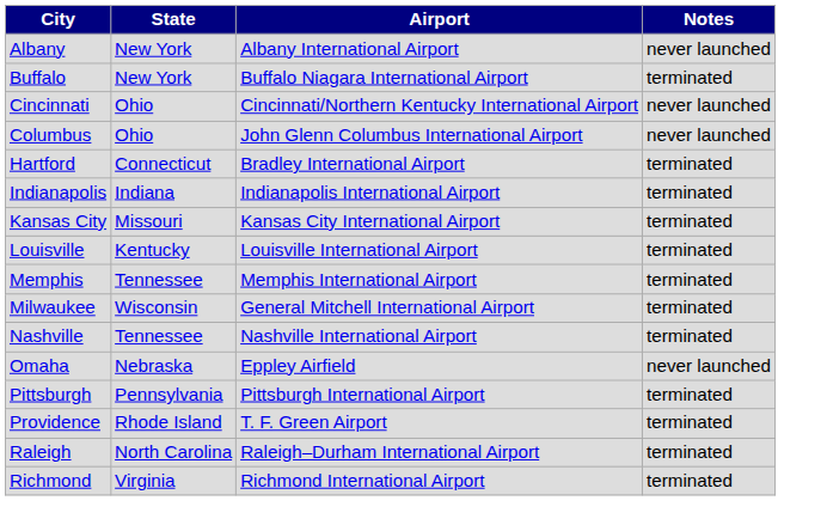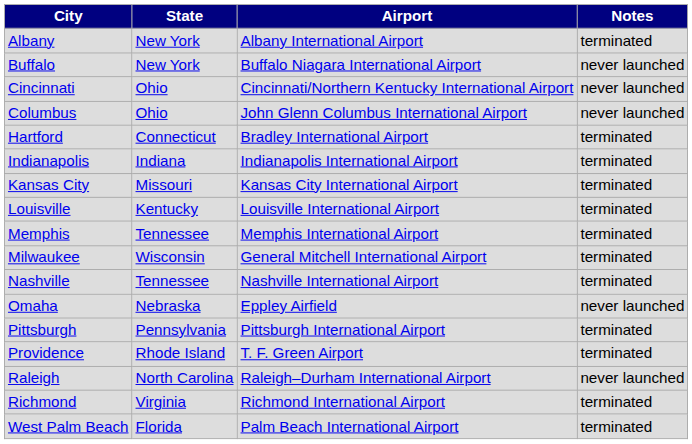Albany | Notes: never launched -> terminated
Buffalo | Notes: terminated -> never launched
Raleigh | Notes: terminated -> never launched
+ row: West Palm Beach | Florida | Palm Beach International Airport | terminated
